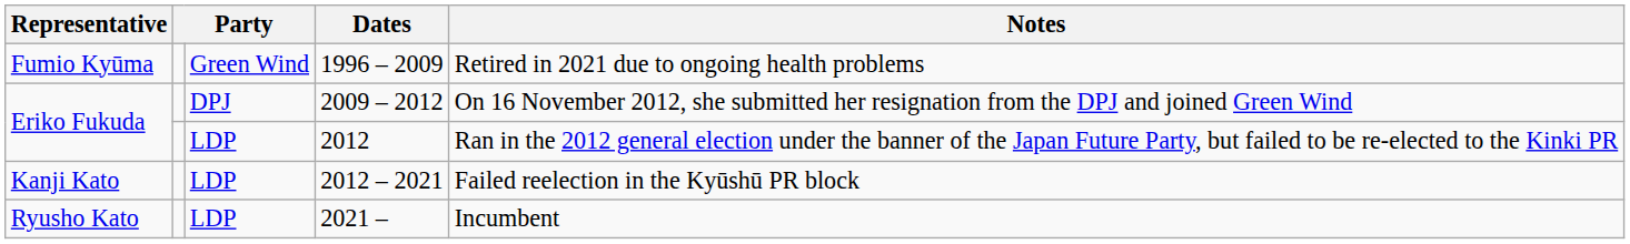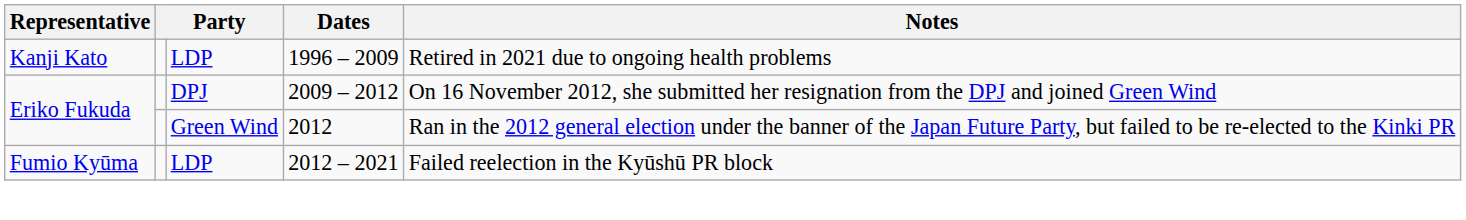1996 – 2009 | Representative: Fumio Kyūma -> Kanji Kato
1996 – 2009 | column 3: Green Wind -> LDP
2012 | column 3: LDP -> Green Wind
2012 – 2021 | Representative: Kanji Kato -> Fumio Kyūma
- row: Ryusho Kato | LDP | 2021 – | Incumbent
